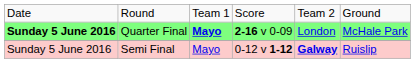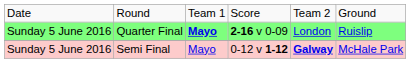Quarter Final | column 1: bold -> normal
Quarter Final | column 6: McHale Park -> Ruislip
Semi Final | column 6: Ruislip -> McHale Park
